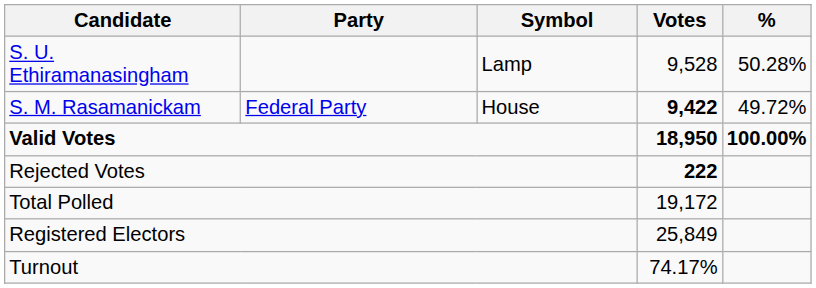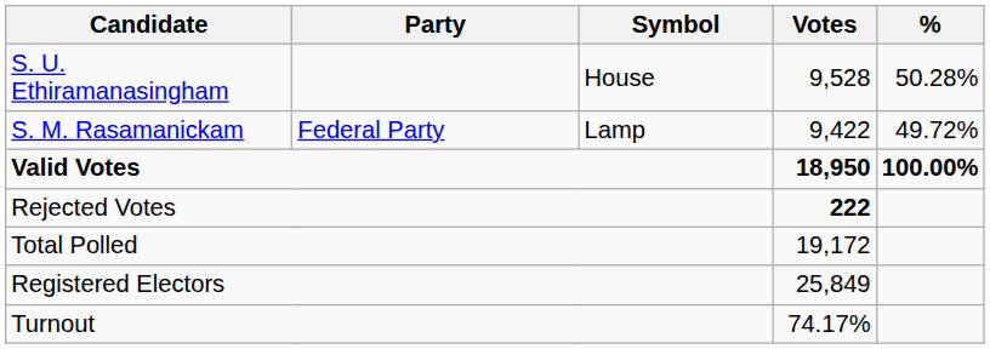S. U. Ethiramanasingham | Symbol: Lamp -> House
S. M. Rasamanickam | Symbol: House -> Lamp
S. M. Rasamanickam | Votes: bold -> normal
